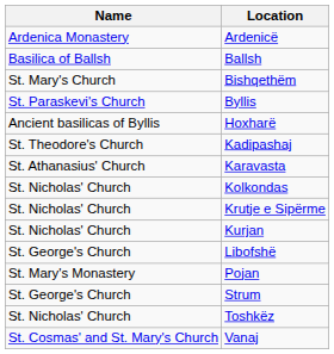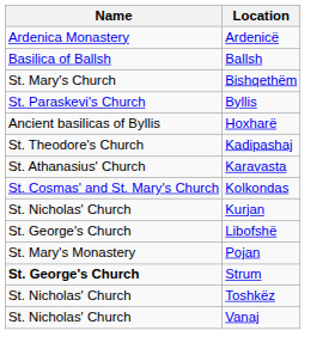Kolkondas | Name: St. Nicholas' Church -> St. Cosmas' and St. Mary's Church
- row: St. Nicholas' Church | Krutje e Sipërme
Strum | Name: normal -> bold
Vanaj | Name: St. Cosmas' and St. Mary's Church -> St. Nicholas' Church
